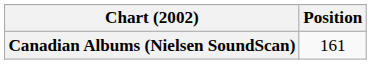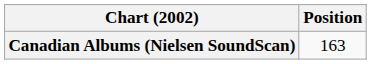Canadian Albums (Nielsen SoundScan) | Position: 161 -> 163
